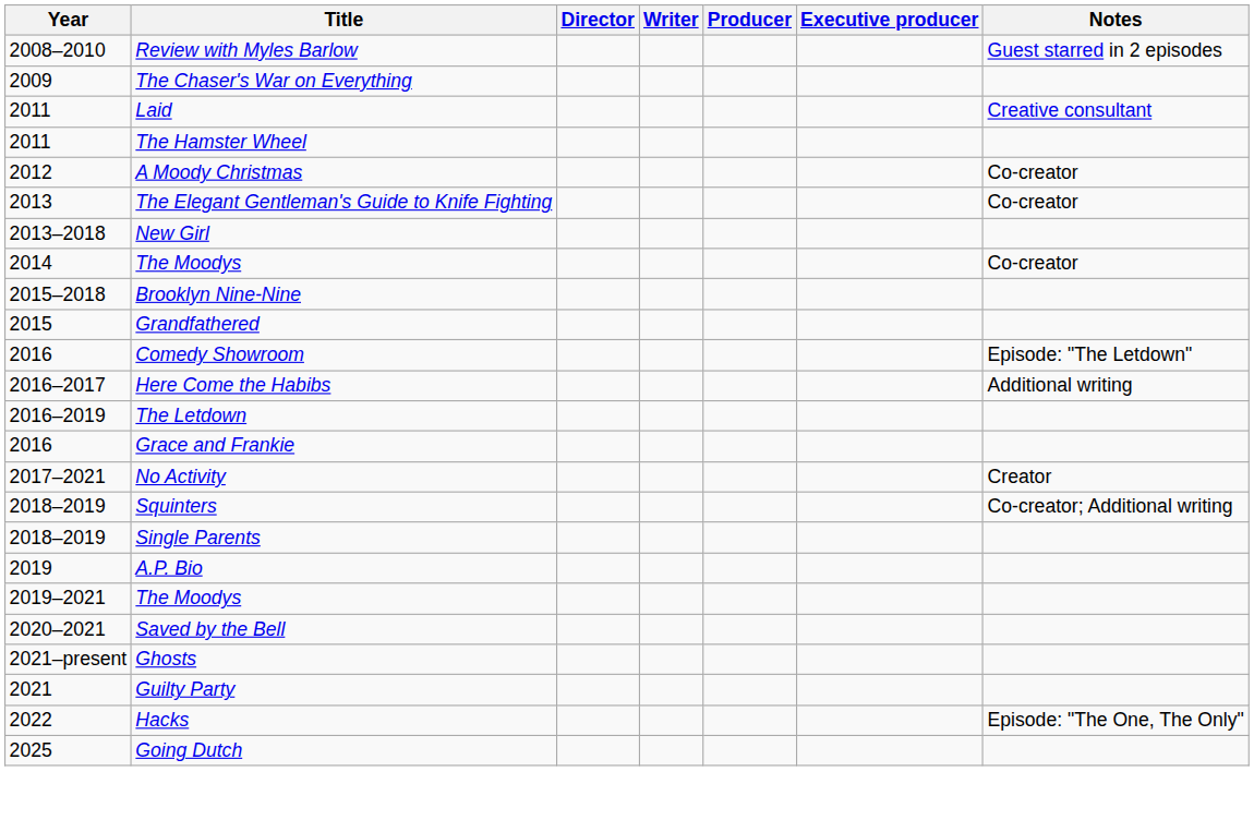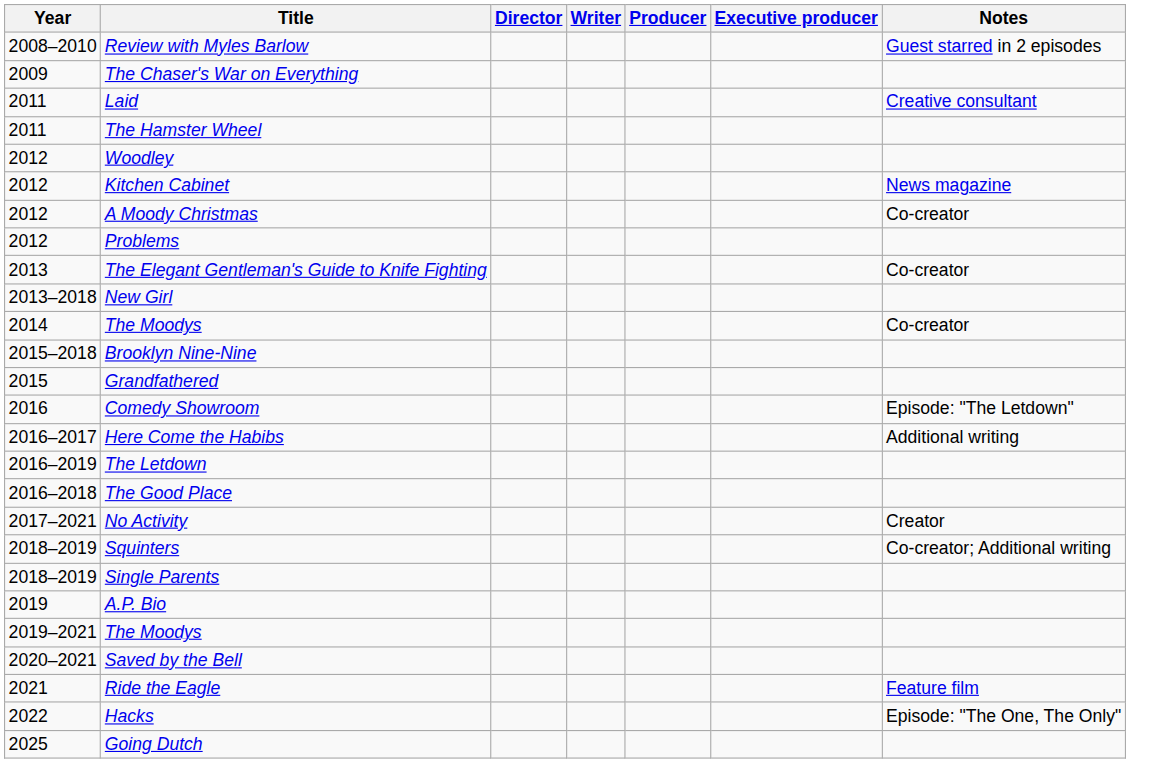+ row: 2012 | Woodley
+ row: 2012 | Kitchen Cabinet | News magazine
+ row: 2012 | Problems
- row: 2016 | Grace and Frankie
+ row: 2016–2018 | The Good Place
+ row: 2021 | Ride the Eagle | Feature film
- row: 2021–present | Ghosts
- row: 2021 | Guilty Party
